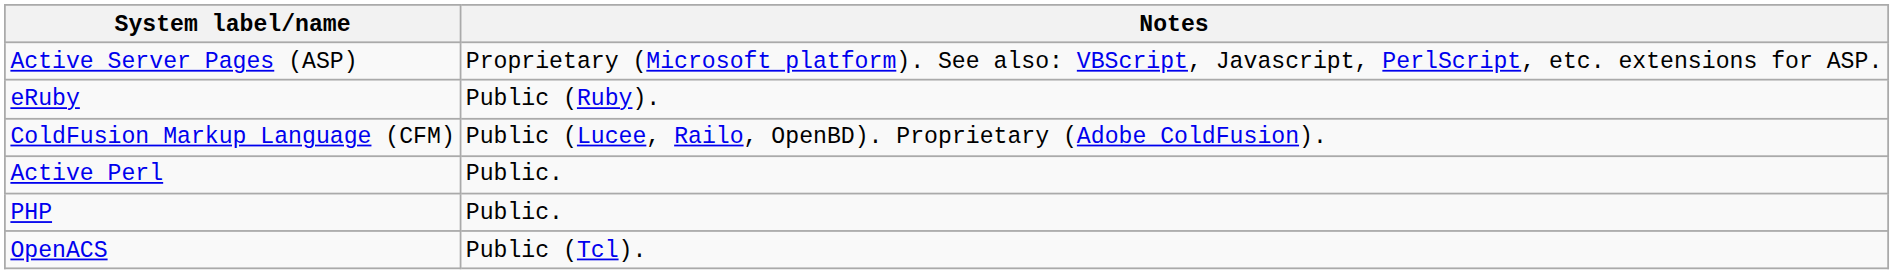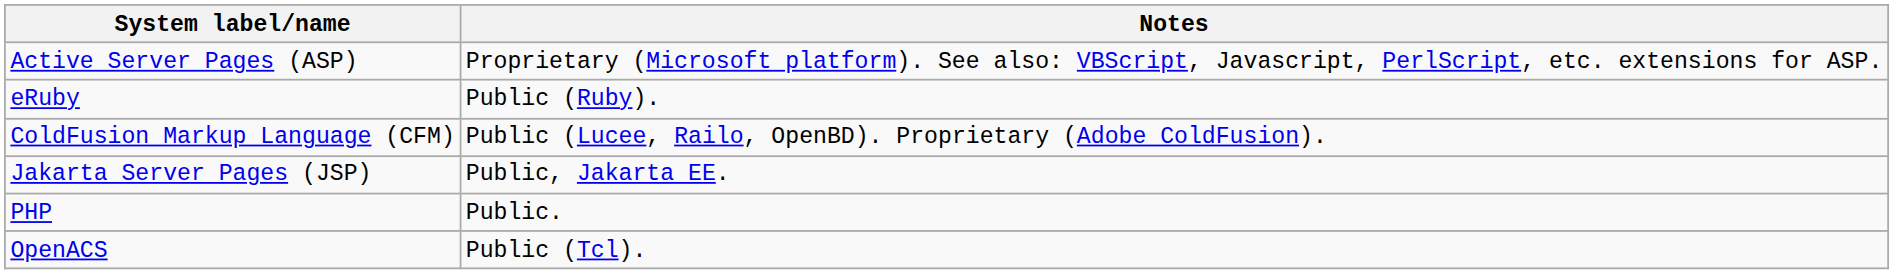+ row: Jakarta Server Pages (JSP) | Public, Jakarta EE.
- row: Active Perl | Public.
